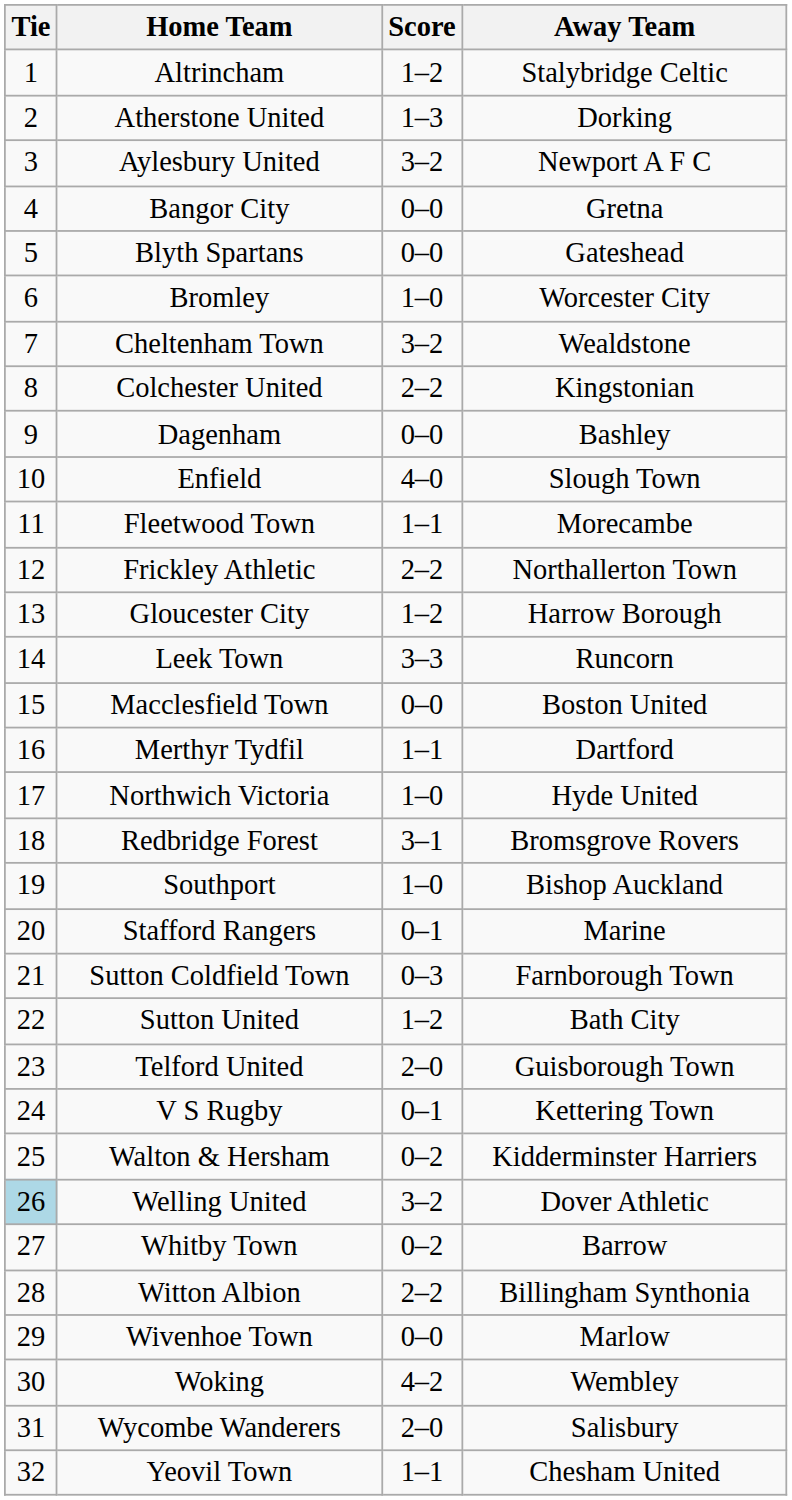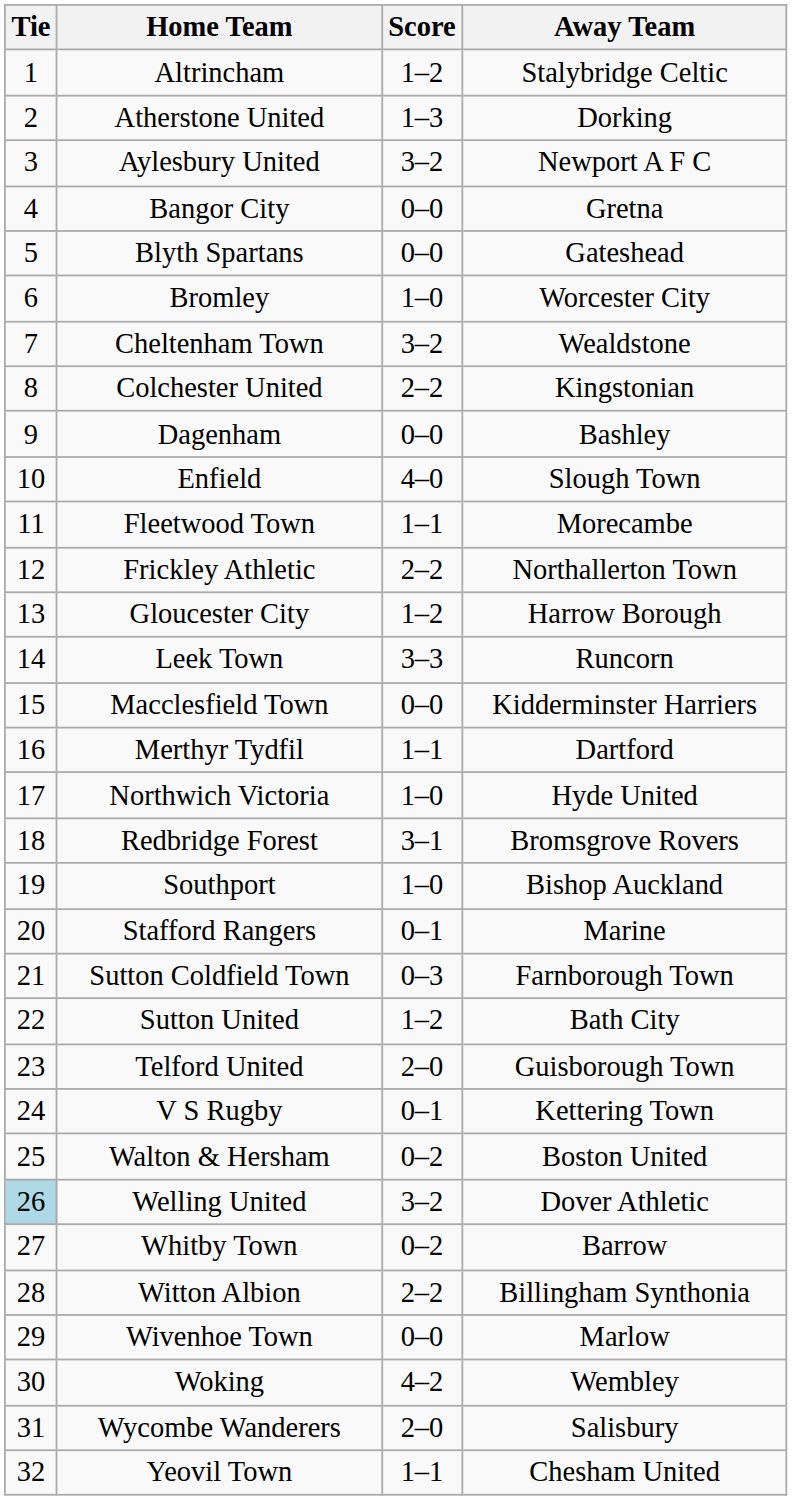Macclesfield Town | Away Team: Boston United -> Kidderminster Harriers
Walton & Hersham | Away Team: Kidderminster Harriers -> Boston United
